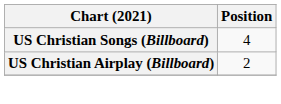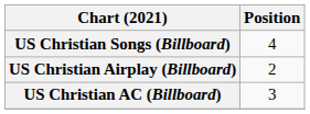+ row: US Christian AC (Billboard) | 3
